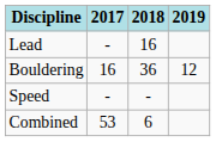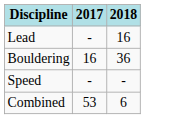- column: 2019 | 12
